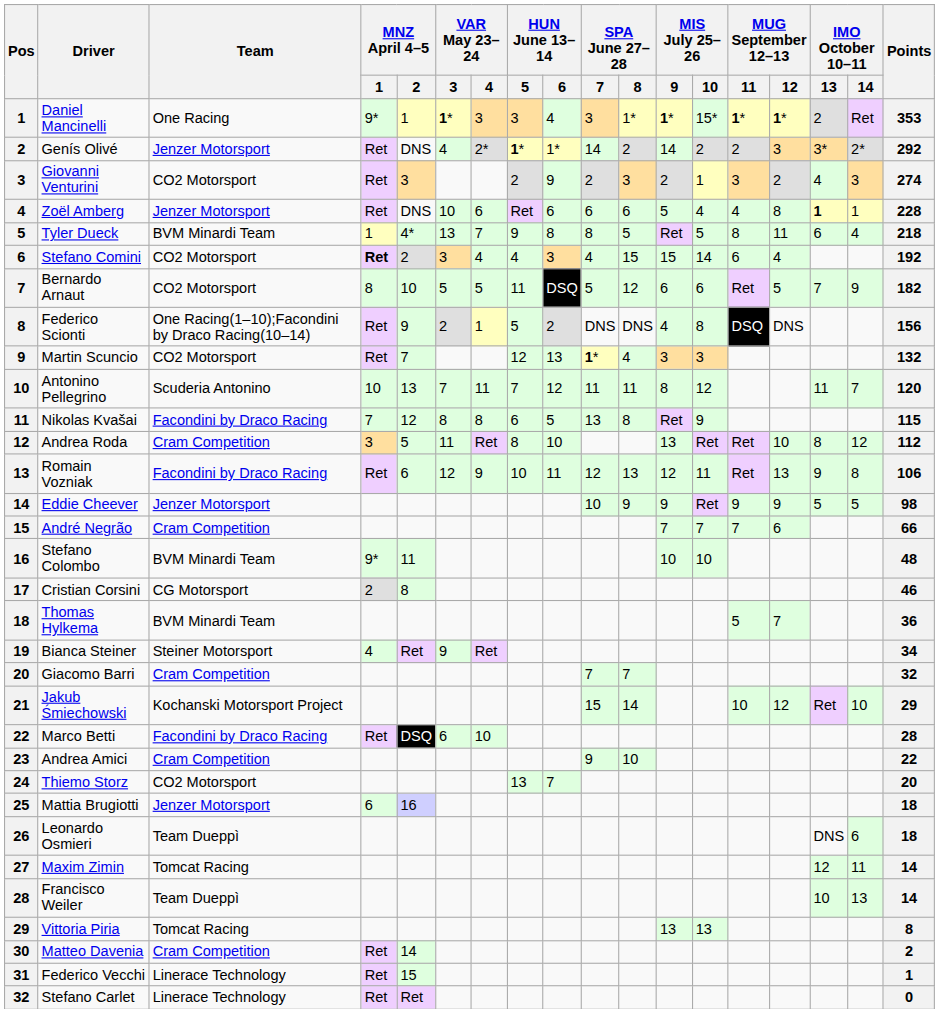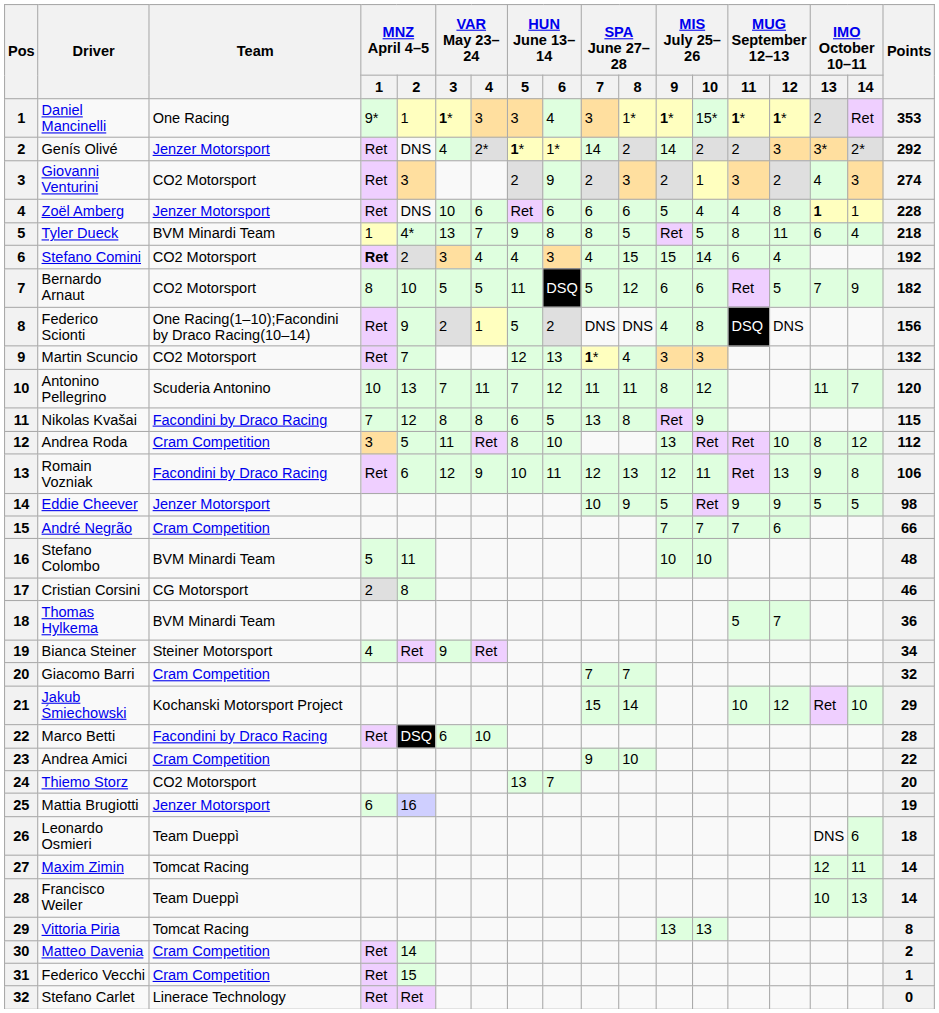Eddie Cheever | MIS July 25–26 / 9: 9 -> 5
Stefano Colombo | MNZ April 4–5 / 1: 9* -> 5
Mattia Brugiotti | Points: 18 -> 19
Federico Vecchi | Team: Linerace Technology -> Cram Competition
